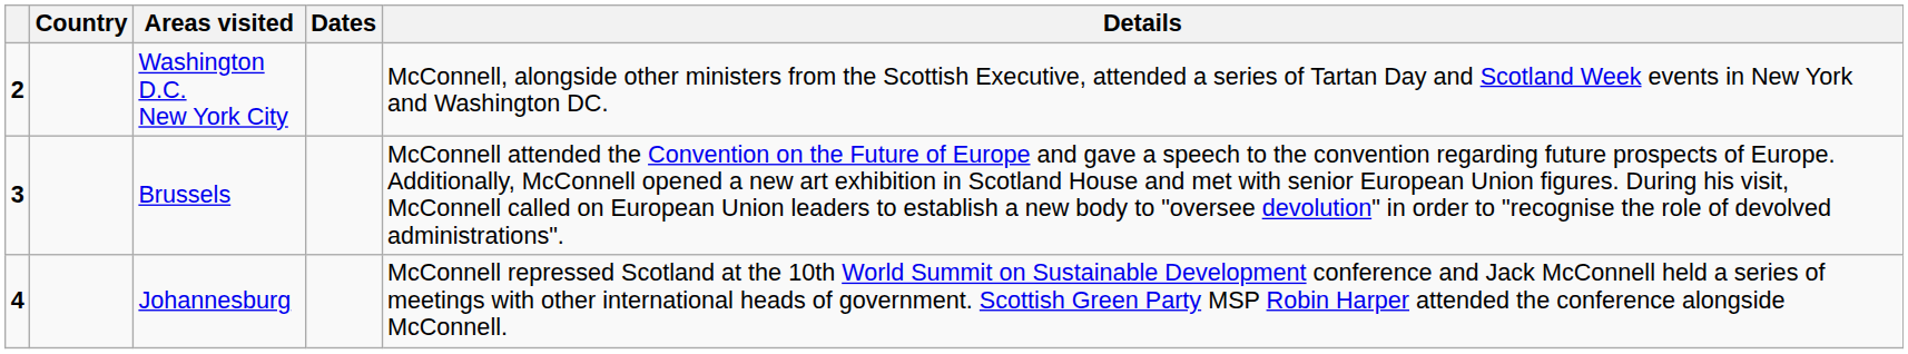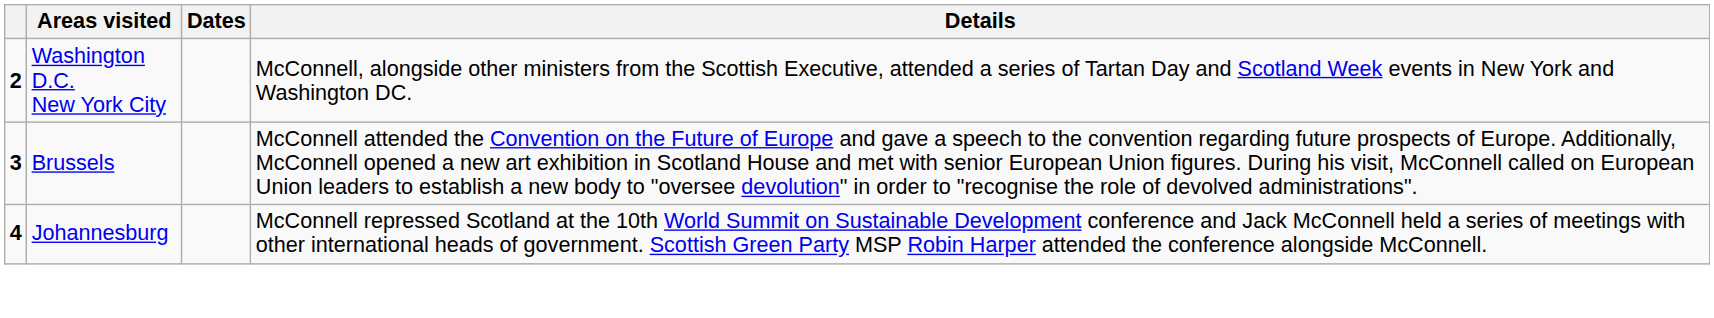- column: Country
